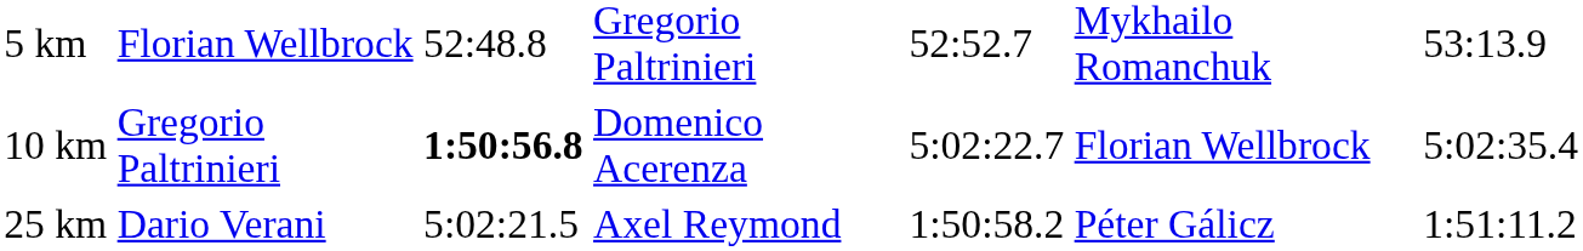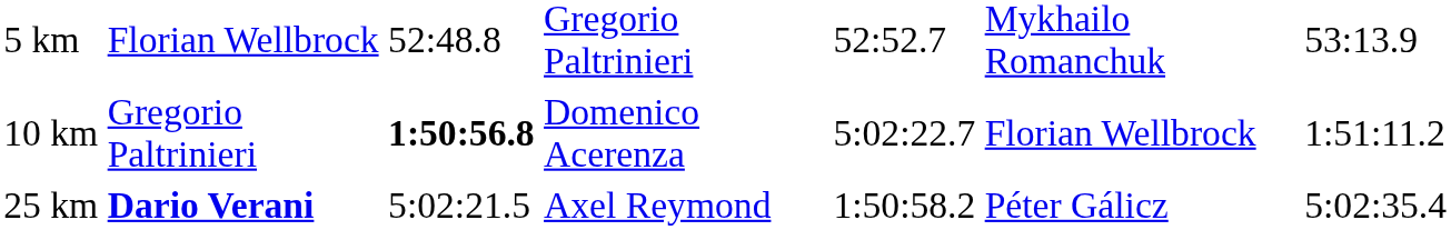10 km | column 7: 5:02:35.4 -> 1:51:11.2
25 km | column 2: normal -> bold
25 km | column 7: 1:51:11.2 -> 5:02:35.4
